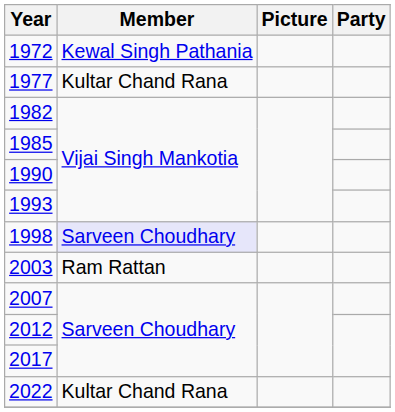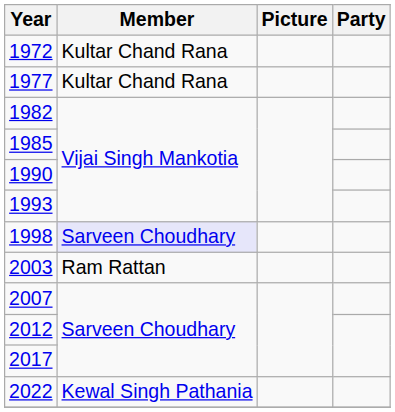1972 | Member: Kewal Singh Pathania -> Kultar Chand Rana
2022 | Member: Kultar Chand Rana -> Kewal Singh Pathania
